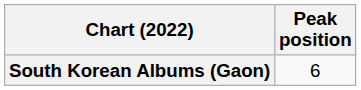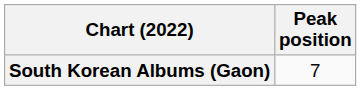South Korean Albums (Gaon) | Peak position: 6 -> 7
